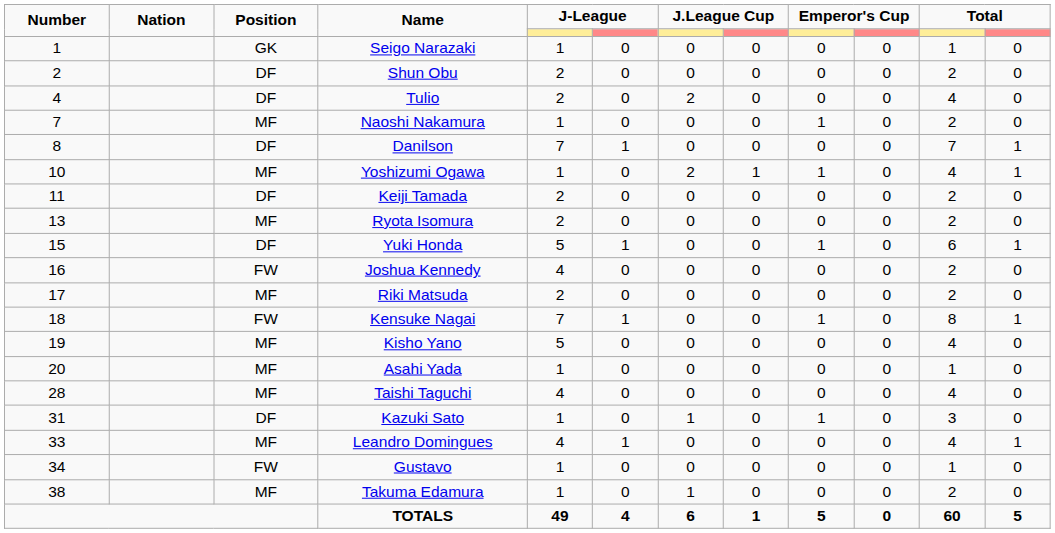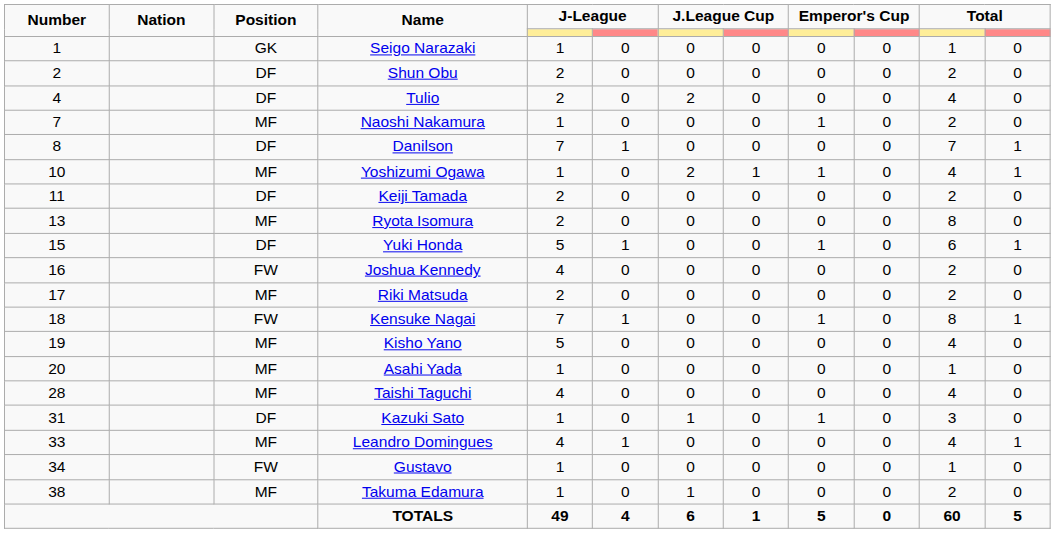Ryota Isomura | column 11: 2 -> 8
